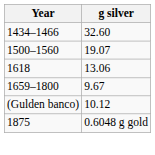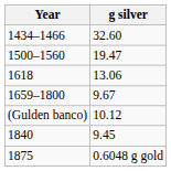1500–1560 | g silver: 19.07 -> 19.47
+ row: 1840 | 9.45
